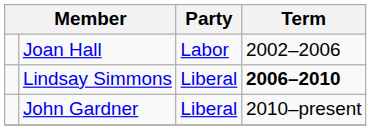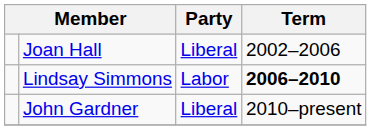Joan Hall | Party: Labor -> Liberal
Lindsay Simmons | Party: Liberal -> Labor
